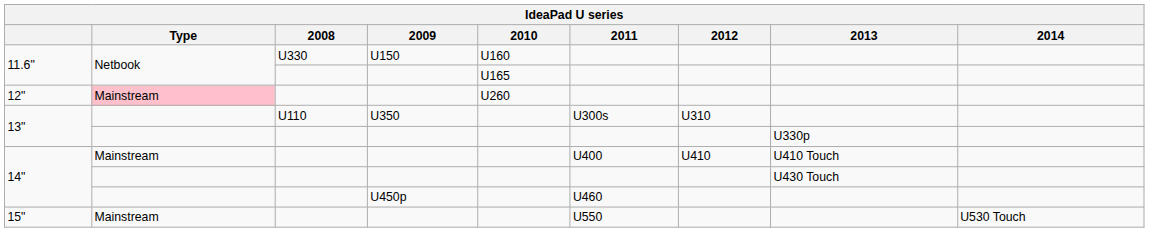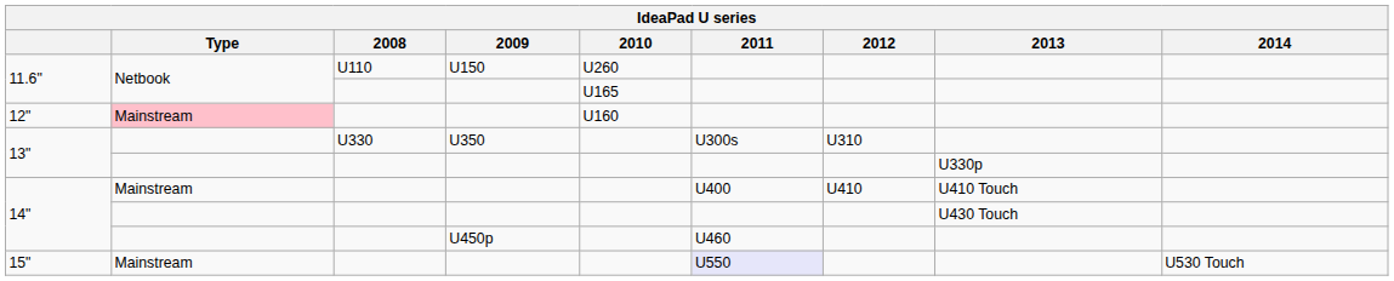11.6" / U150 | 2008: U330 -> U110
11.6" / U150 | 2010: U160 -> U260
12" | 2010: U260 -> U160
13" / U350 | 2008: U110 -> U330
15" | 2011: no background -> lavender background
